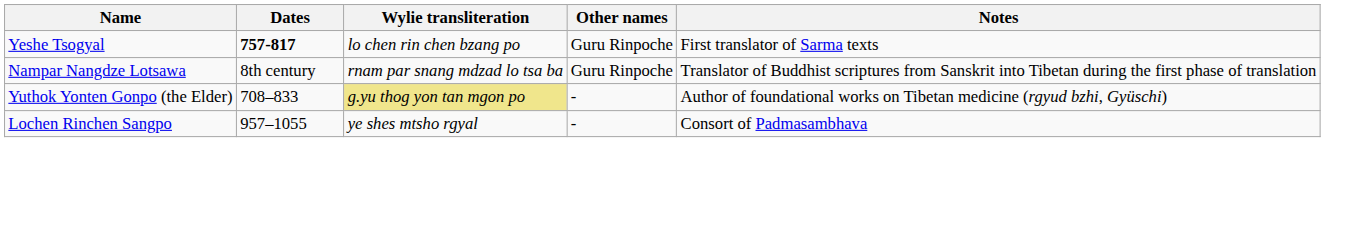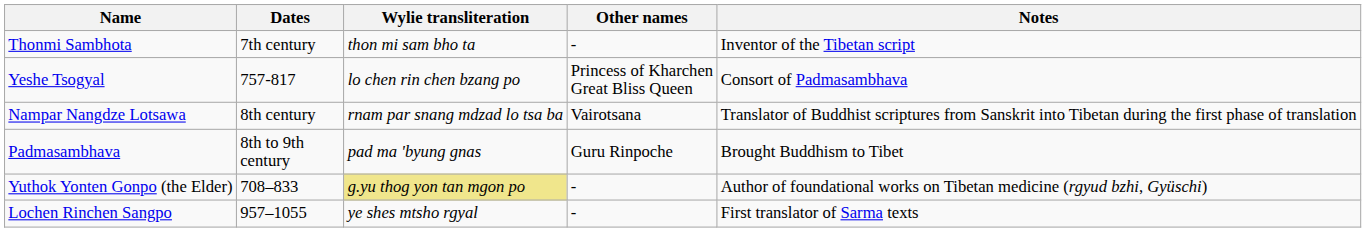+ row: Thonmi Sambhota | 7th century | thon mi sam bho ta | - | Inventor of the Tibetan script
Yeshe Tsogyal | Dates: bold -> normal
Yeshe Tsogyal | Other names: Guru Rinpoche -> Princess of Kharchen Great Bliss Queen
Yeshe Tsogyal | Notes: First translator of Sarma texts -> Consort of Padmasambhava
Nampar Nangdze Lotsawa | Other names: Guru Rinpoche -> Vairotsana
+ row: Padmasambhava | 8th to 9th century | pad ma 'byung gnas | Guru Rinpoche | Brought Buddhism to Tibet
Lochen Rinchen Sangpo | Notes: Consort of Padmasambhava -> First translator of Sarma texts
